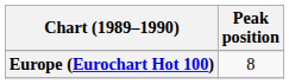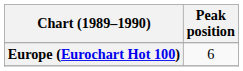Europe (Eurochart Hot 100) | Peak position: 8 -> 6
